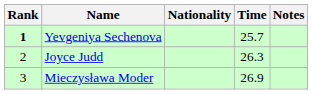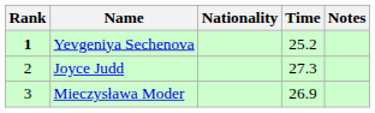Yevgeniya Sechenova | Time: 25.7 -> 25.2
Joyce Judd | Time: 26.3 -> 27.3
